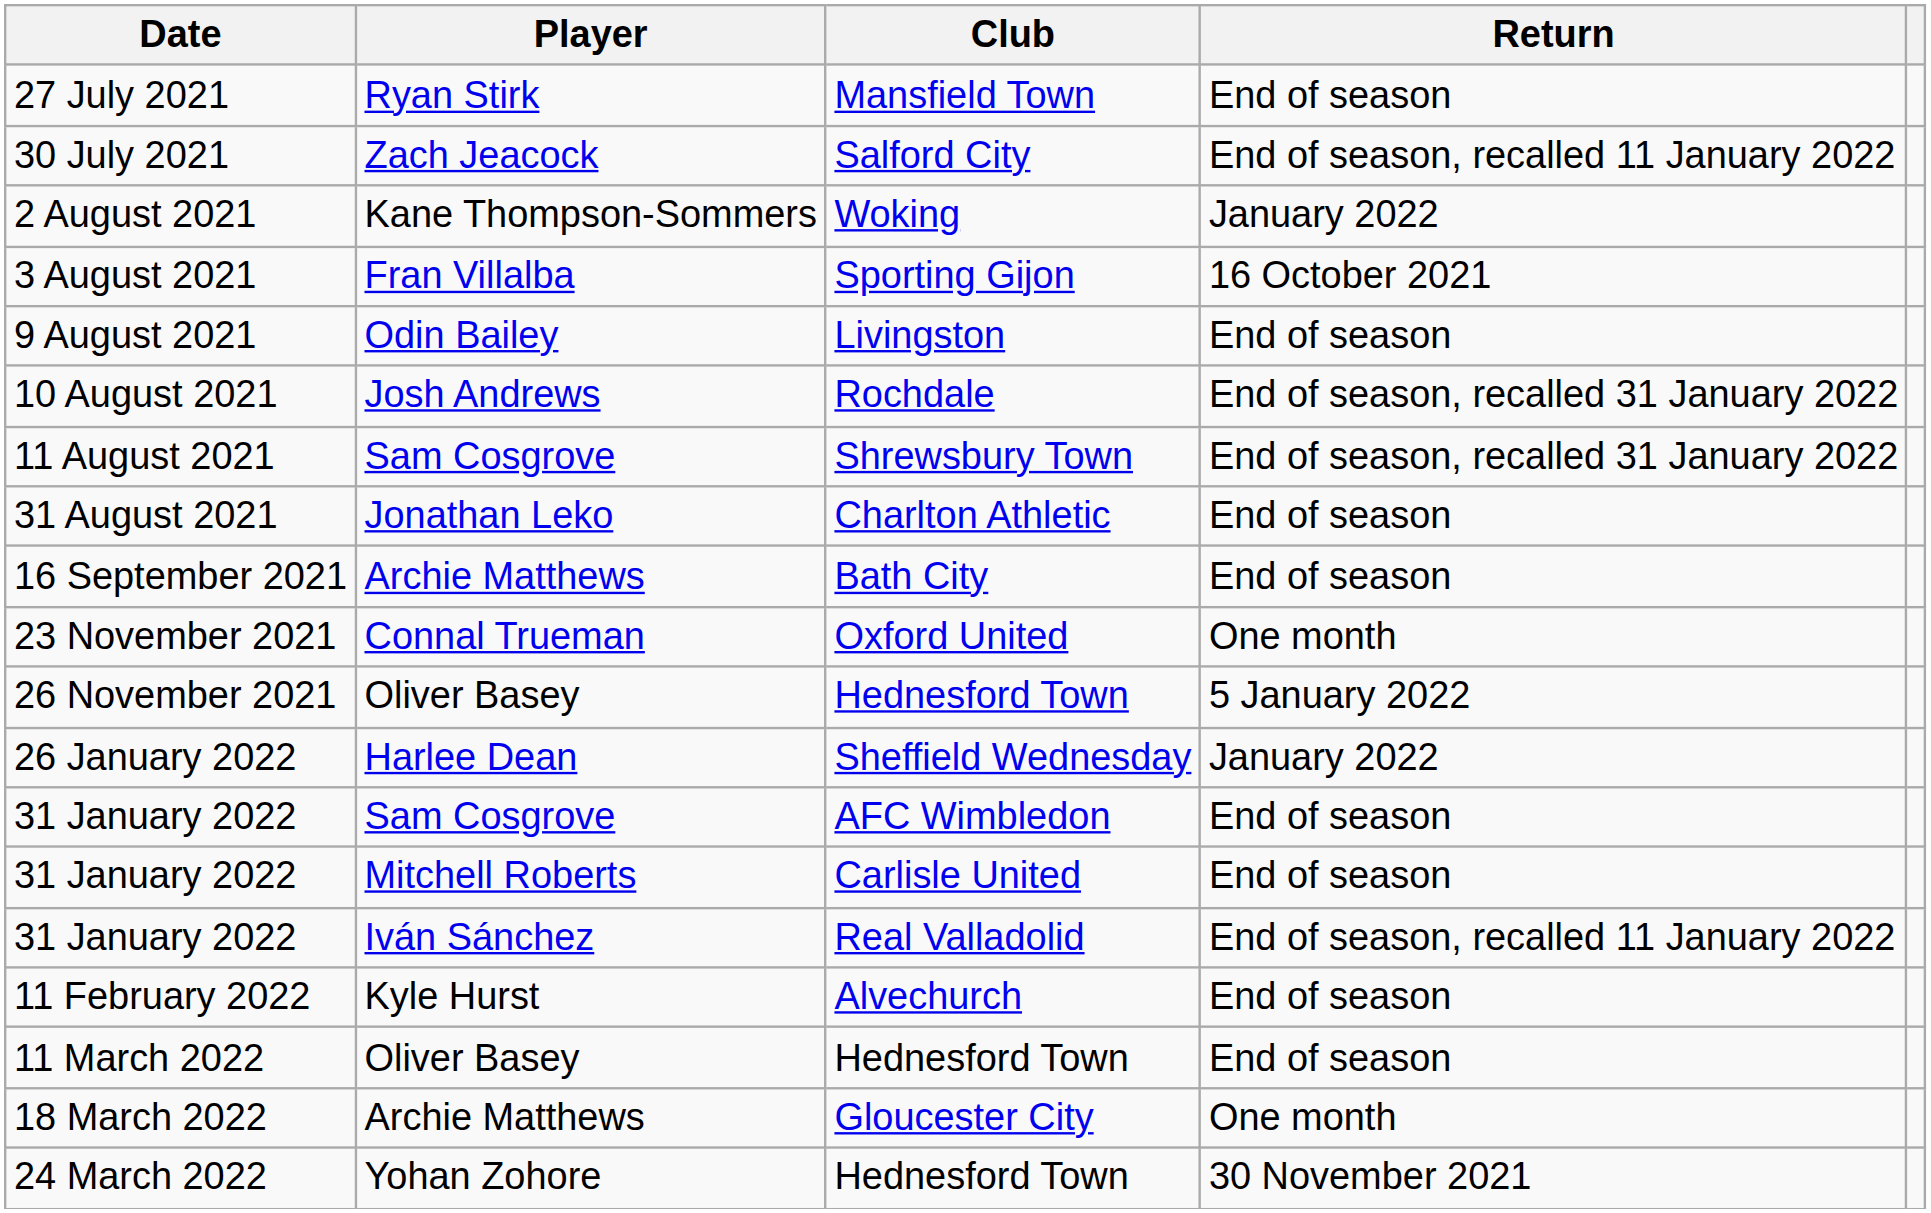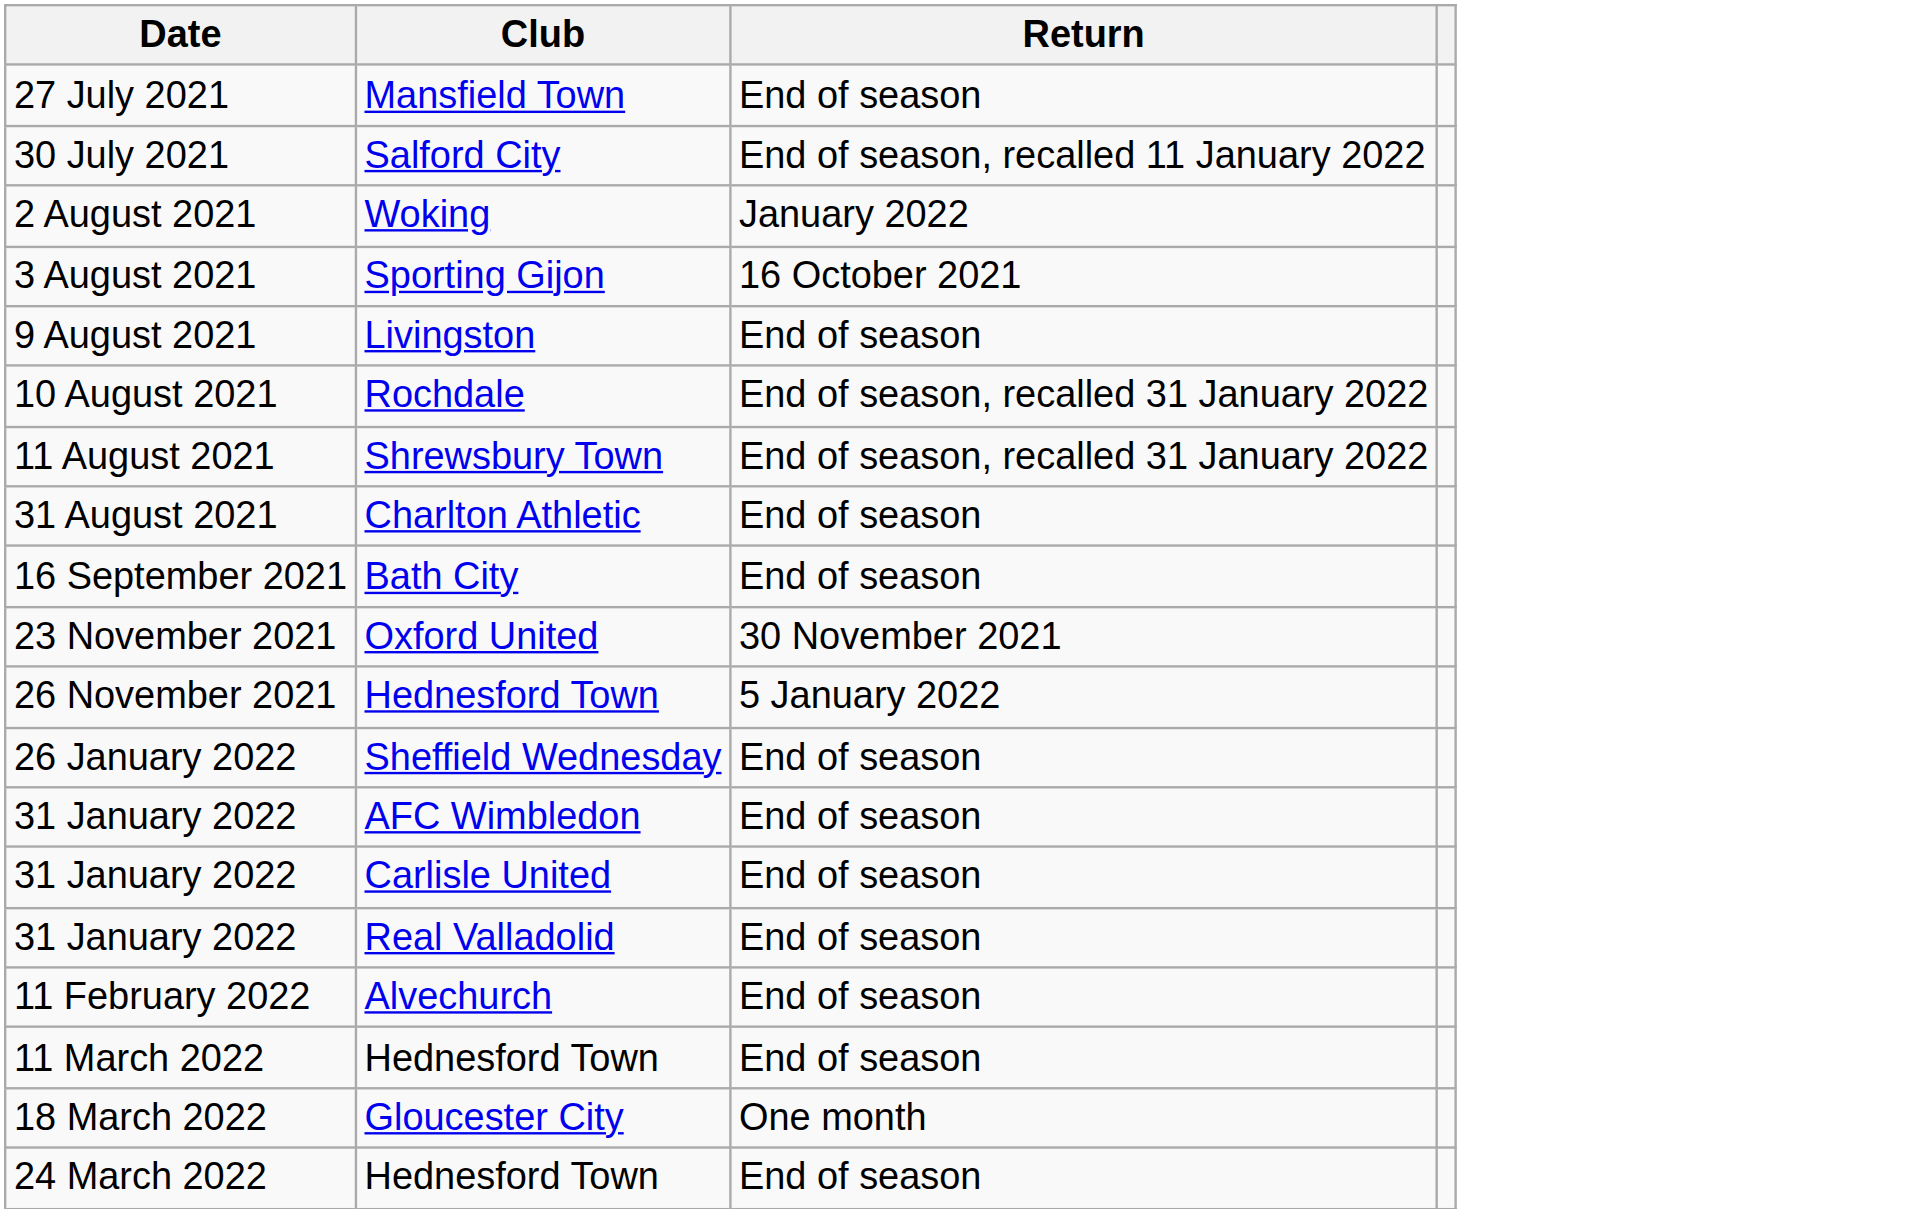- column: Player | Ryan Stirk | Zach Jeacock | Kane Thompson-Sommers | Fran Villalba | Odin Bailey | Josh Andrews | Sam Cosgrove | Jonathan Leko | Archie Matthews | Connal Trueman | Oliver Basey | Harlee Dean | Sam Cosgrove | Mitchell Roberts | Iván Sánchez | Kyle Hurst | Oliver Basey | Archie Matthews | Yohan Zohore
23 November 2021 | Return: One month -> 30 November 2021
26 January 2022 | Return: January 2022 -> End of season
31 January 2022 / Real Valladolid | Return: End of season, recalled 11 January 2022 -> End of season
24 March 2022 | Return: 30 November 2021 -> End of season
